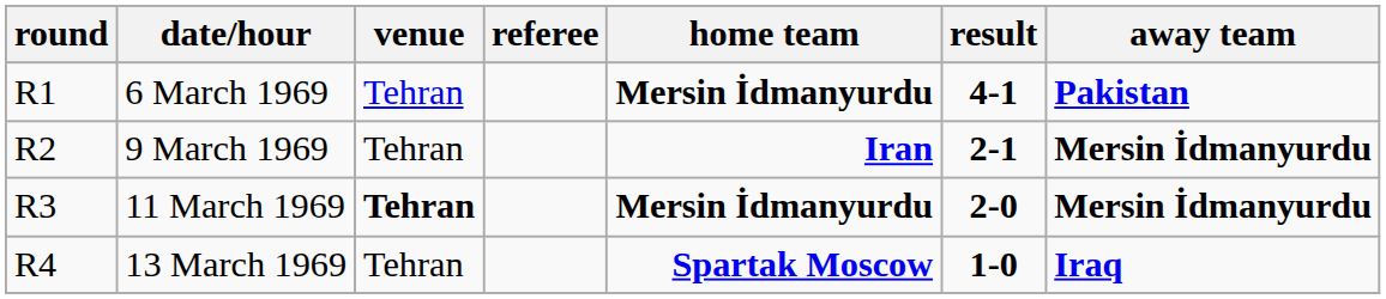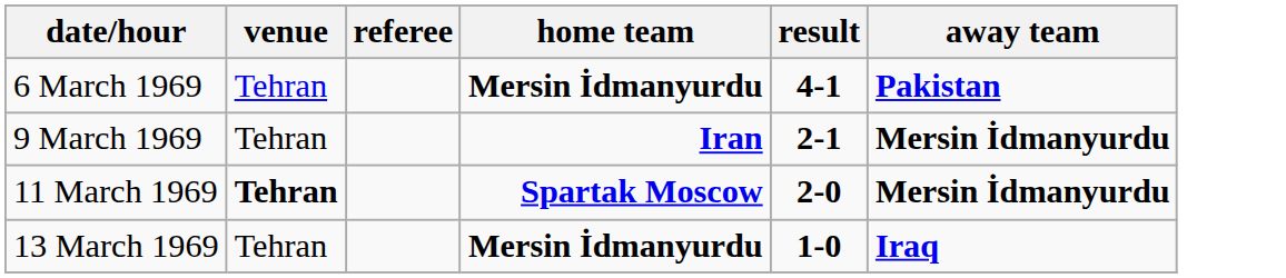- column: round | R1 | R2 | R3 | R4
11 March 1969 | home team: Mersin İdmanyurdu -> Spartak Moscow
13 March 1969 | home team: Spartak Moscow -> Mersin İdmanyurdu
